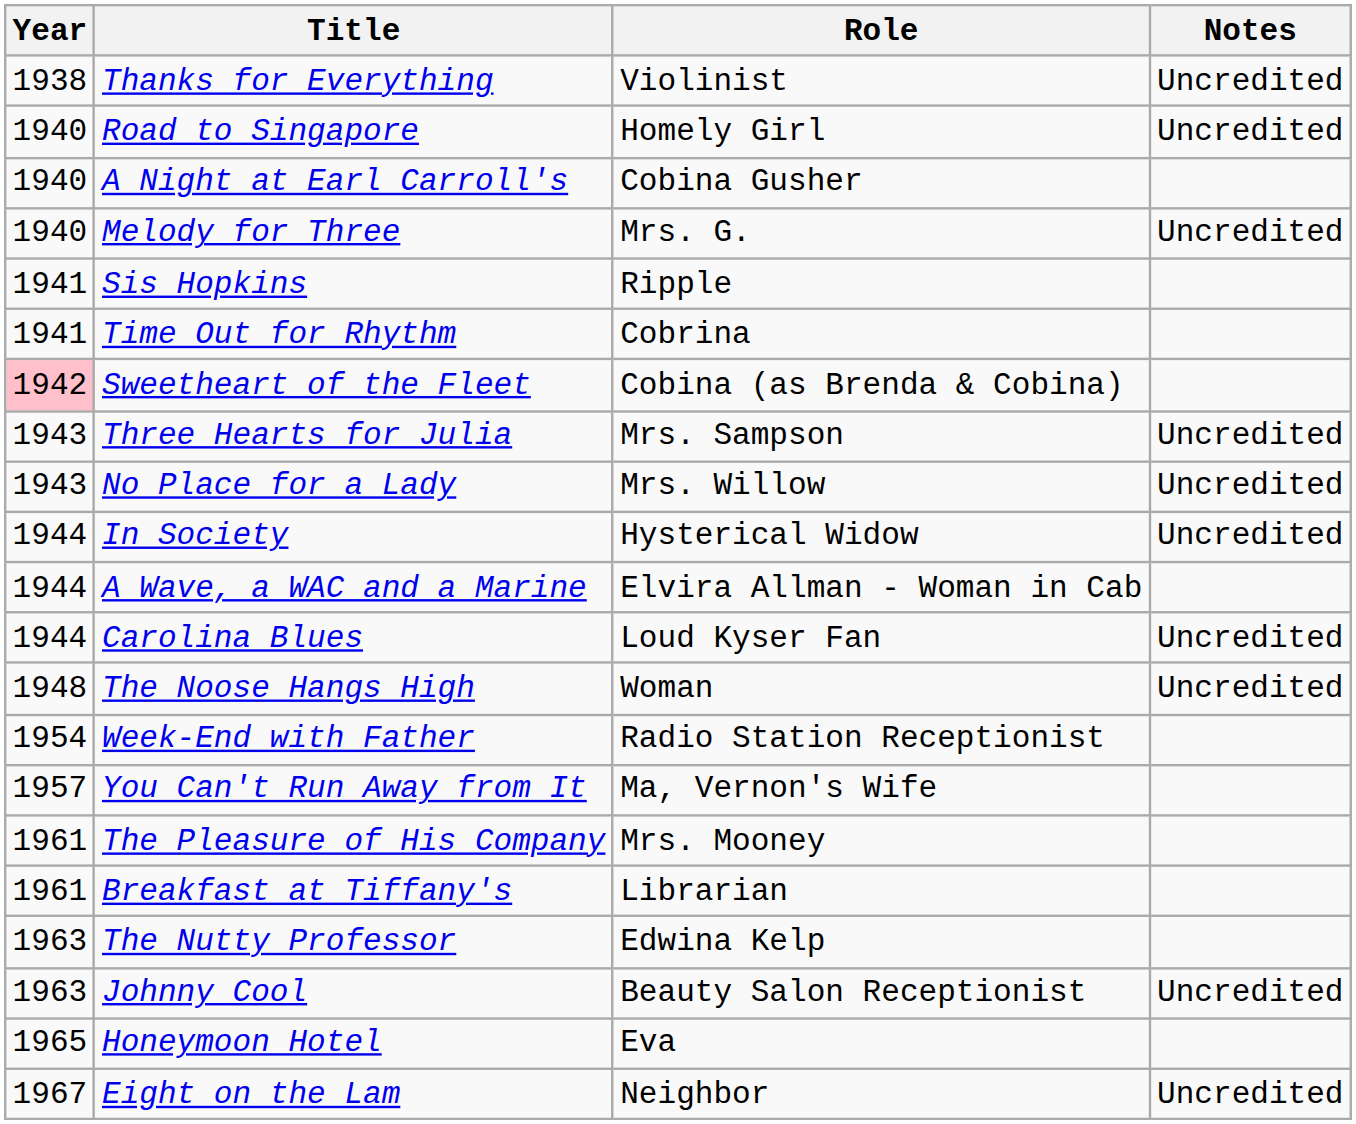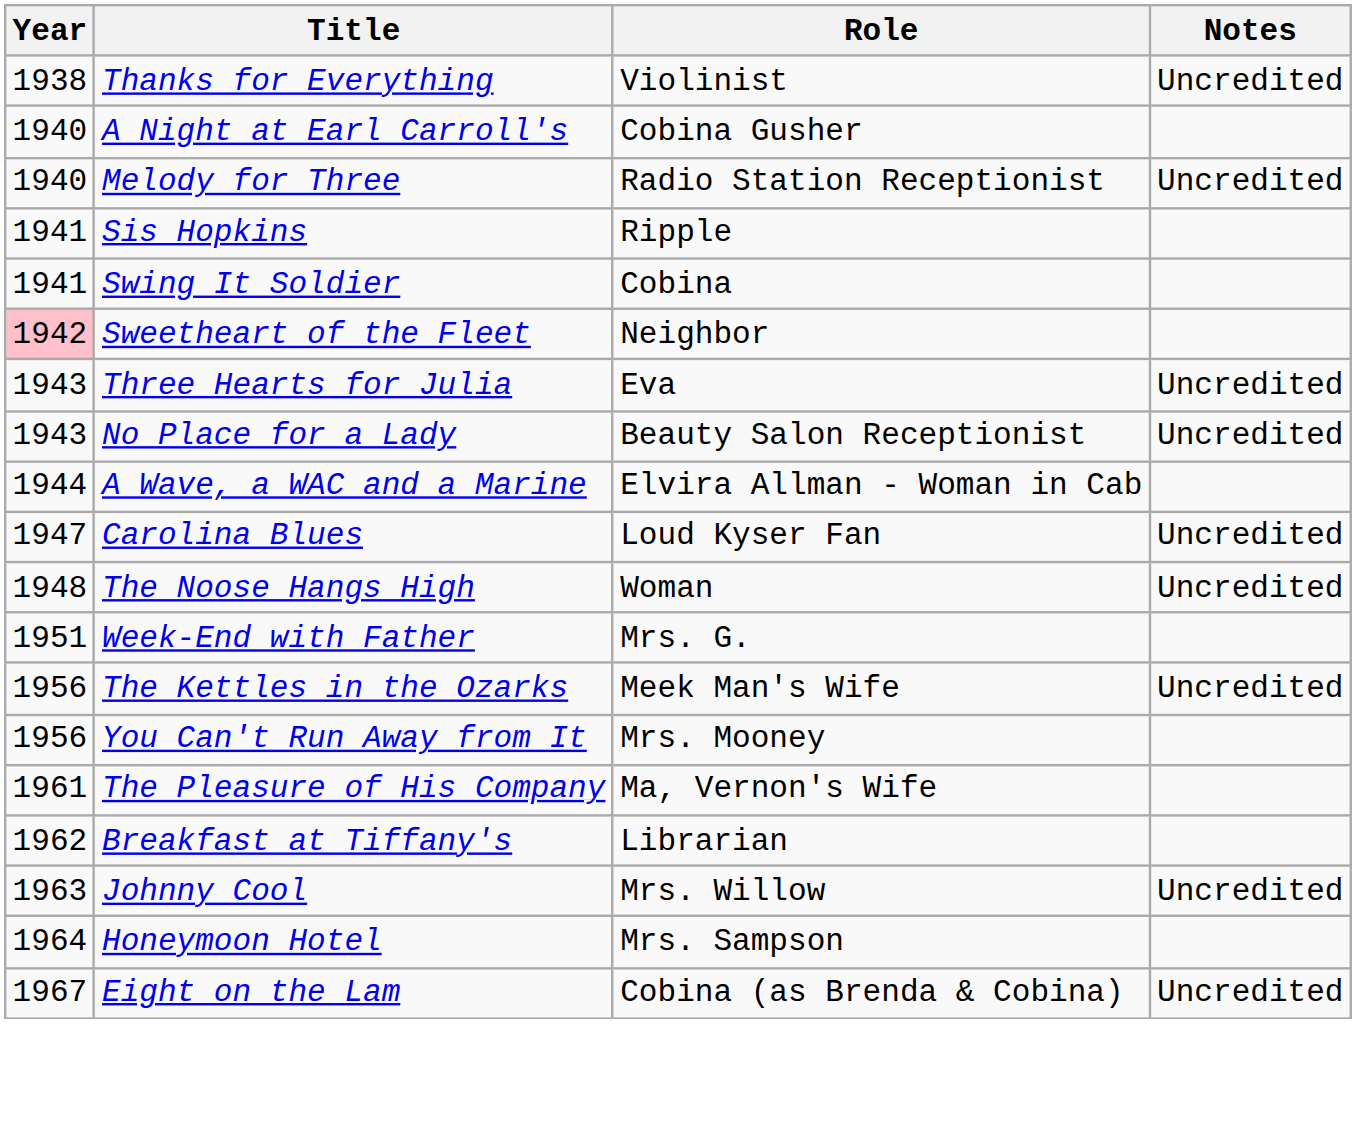- row: 1940 | Road to Singapore | Homely Girl | Uncredited
Melody for Three | Role: Mrs. G. -> Radio Station Receptionist
- row: 1941 | Time Out for Rhythm | Cobrina
+ row: 1941 | Swing It Soldier | Cobina
Sweetheart of the Fleet | Role: Cobina (as Brenda & Cobina) -> Neighbor
Three Hearts for Julia | Role: Mrs. Sampson -> Eva
No Place for a Lady | Role: Mrs. Willow -> Beauty Salon Receptionist
- row: 1944 | In Society | Hysterical Widow | Uncredited
Carolina Blues | Year: 1944 -> 1947
Week-End with Father | Year: 1954 -> 1951
Week-End with Father | Role: Radio Station Receptionist -> Mrs. G.
+ row: 1956 | The Kettles in the Ozarks | Meek Man's Wife | Uncredited
You Can't Run Away from It | Year: 1957 -> 1956
You Can't Run Away from It | Role: Ma, Vernon's Wife -> Mrs. Mooney
The Pleasure of His Company | Role: Mrs. Mooney -> Ma, Vernon's Wife
Breakfast at Tiffany's | Year: 1961 -> 1962
- row: 1963 | The Nutty Professor | Edwina Kelp
Johnny Cool | Role: Beauty Salon Receptionist -> Mrs. Willow
Honeymoon Hotel | Year: 1965 -> 1964
Honeymoon Hotel | Role: Eva -> Mrs. Sampson
Eight on the Lam | Role: Neighbor -> Cobina (as Brenda & Cobina)
